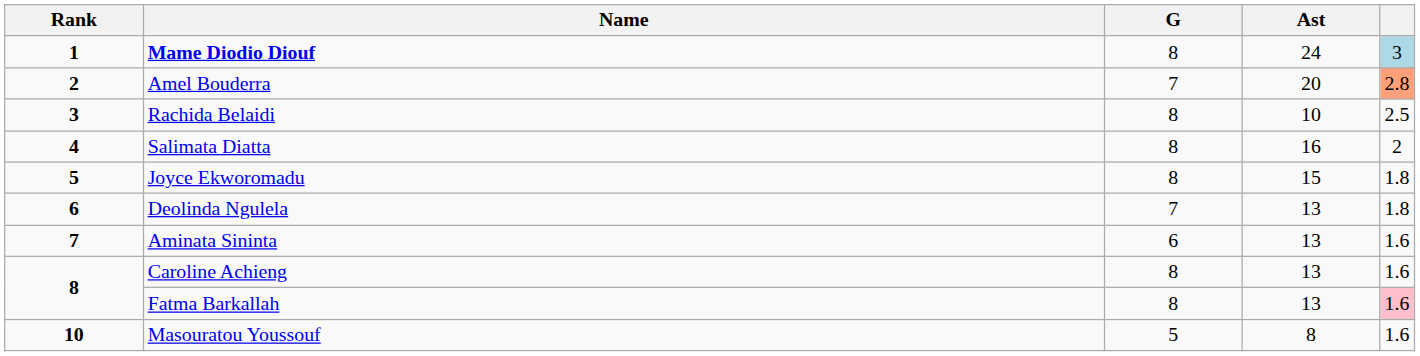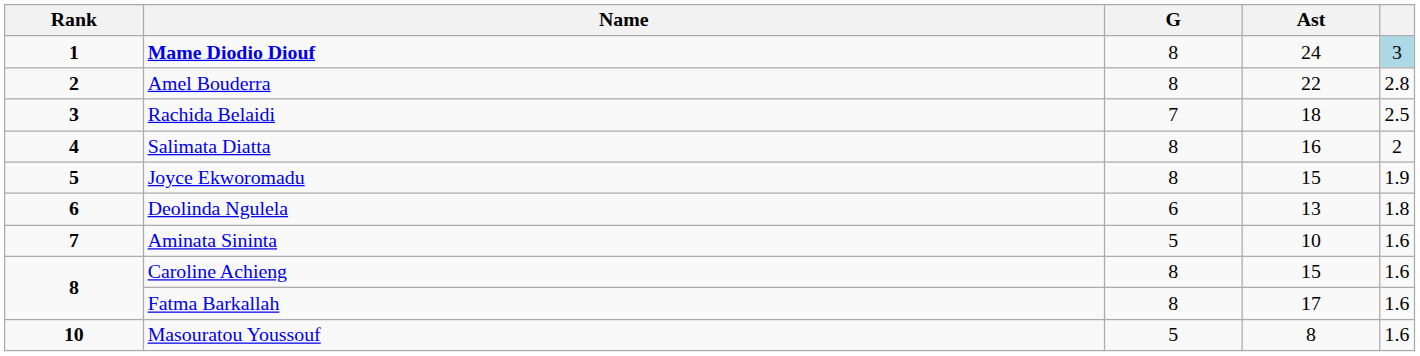Amel Bouderra | G: 7 -> 8
Amel Bouderra | Ast: 20 -> 22
Amel Bouderra | column 5: lightsalmon background -> no background
Rachida Belaidi | G: 8 -> 7
Rachida Belaidi | Ast: 10 -> 18
Joyce Ekworomadu | column 5: 1.8 -> 1.9
Deolinda Ngulela | G: 7 -> 6
Aminata Sininta | G: 6 -> 5
Aminata Sininta | Ast: 13 -> 10
Caroline Achieng | Ast: 13 -> 15
Fatma Barkallah | Ast: 13 -> 17
Fatma Barkallah | column 5: pink background -> no background
